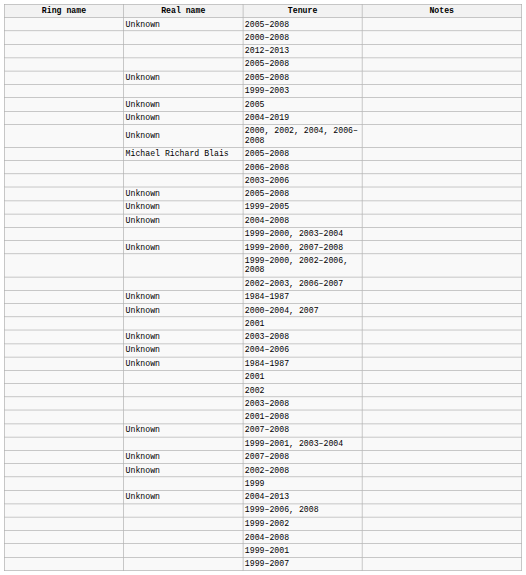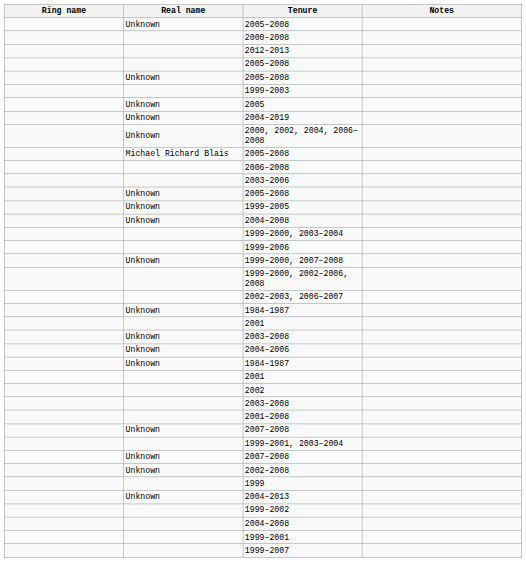+ row: 1999–2006
- row: Unknown | 2000–2004, 2007
- row: 1999–2006, 2008
